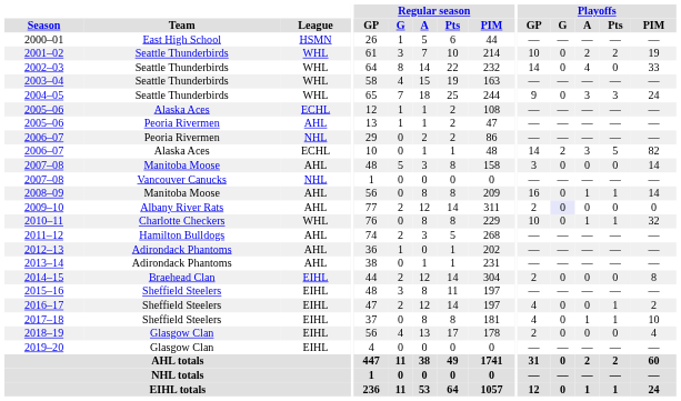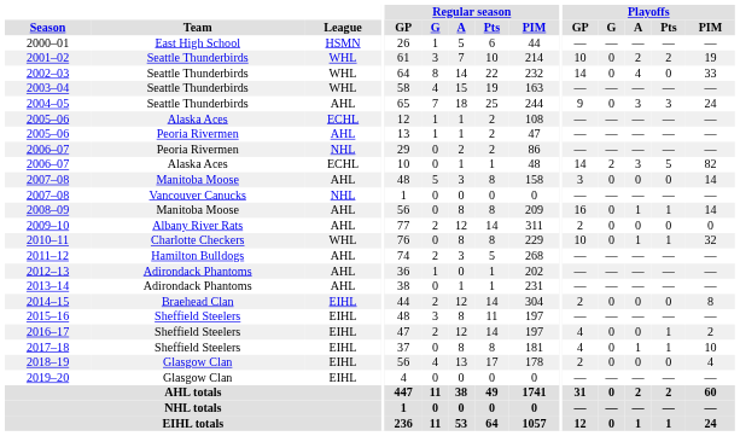2004–05 | League: WHL -> AHL
2009–10 | Playoffs / G: lavender background -> no background
